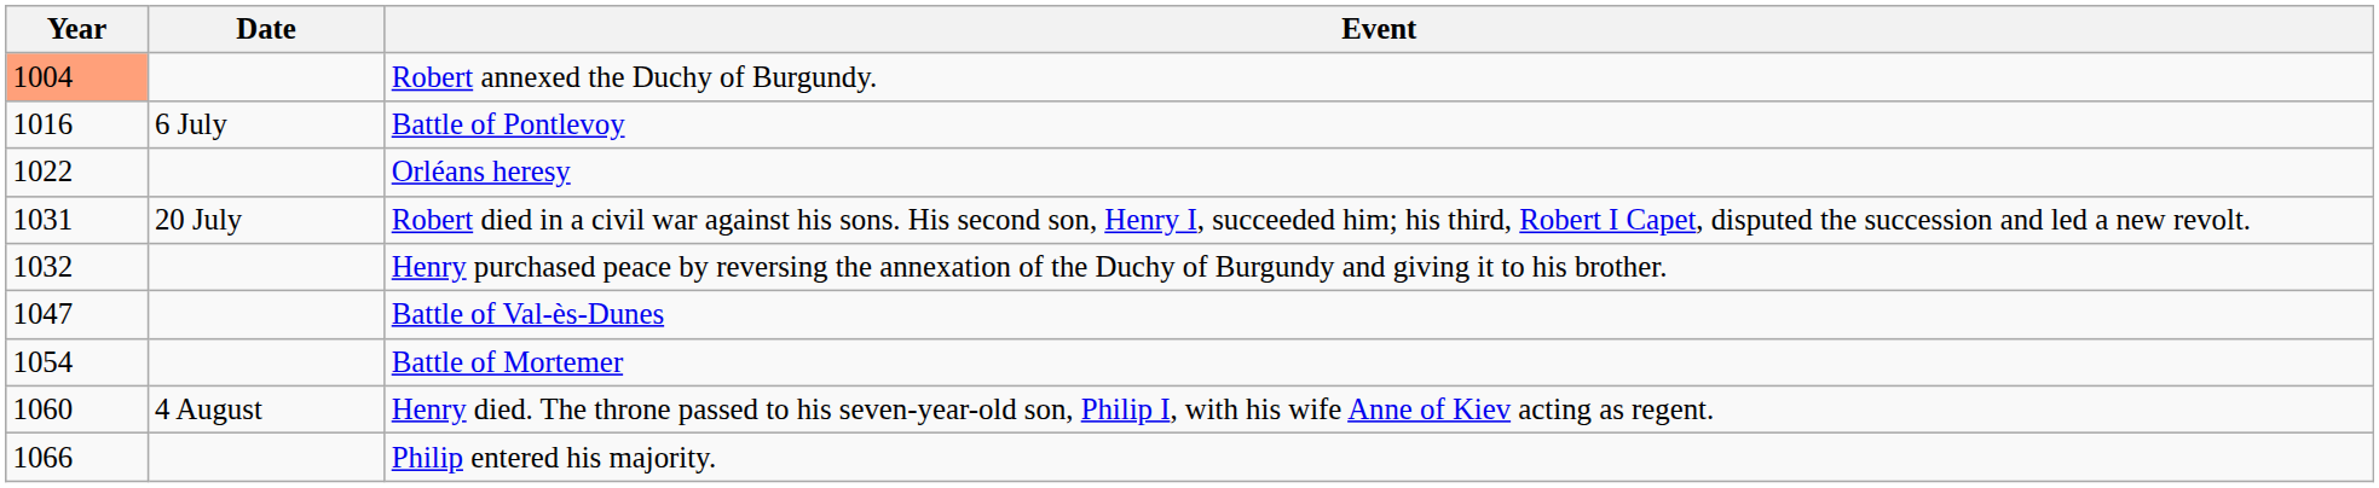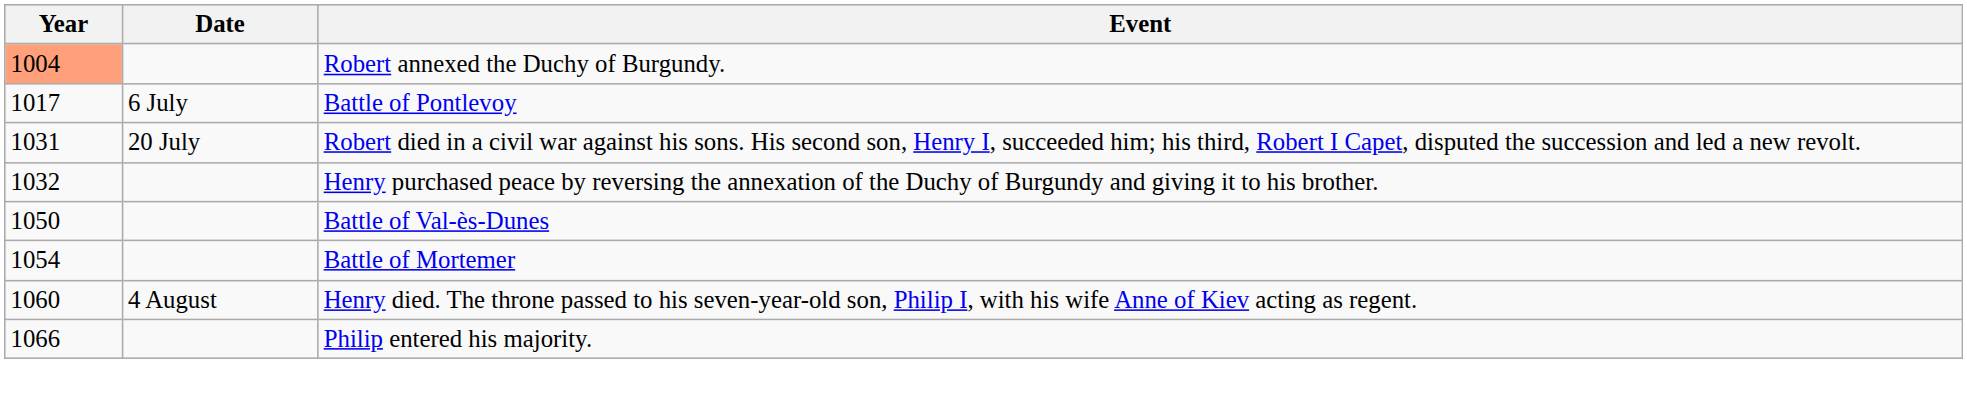Battle of Pontlevoy | Year: 1016 -> 1017
- row: 1022 | Orléans heresy
Battle of Val-ès-Dunes | Year: 1047 -> 1050
